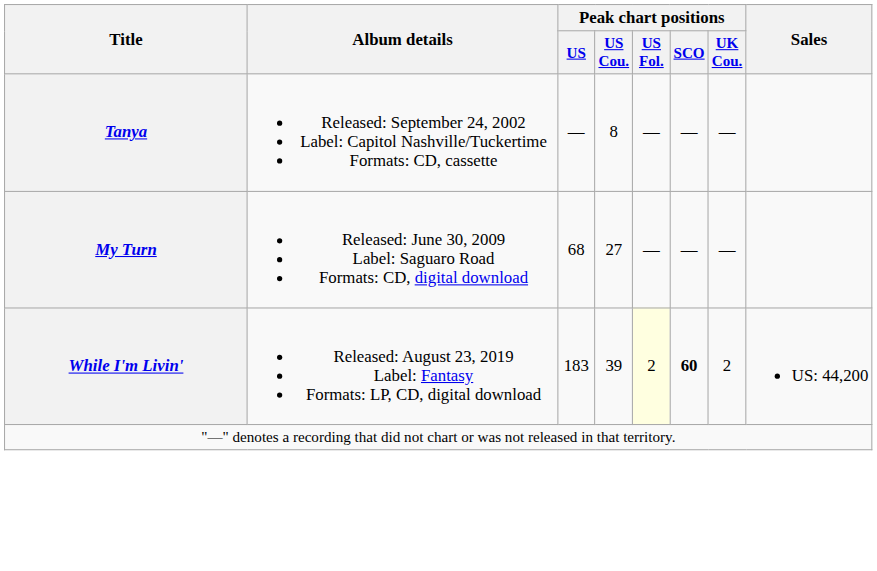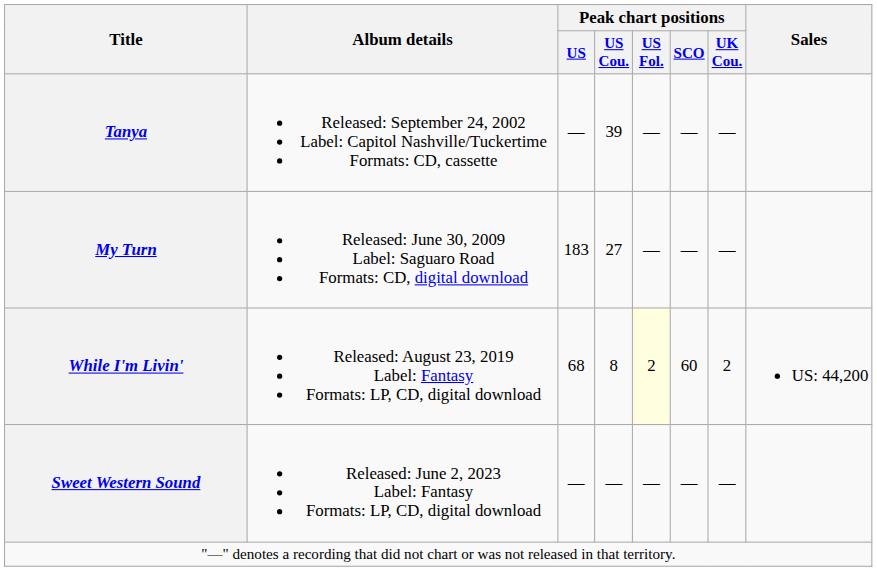Tanya | Peak chart positions / US Cou.: 8 -> 39
My Turn | Peak chart positions / US: 68 -> 183
While I'm Livin' | Peak chart positions / US: 183 -> 68
While I'm Livin' | Peak chart positions / US Cou.: 39 -> 8
While I'm Livin' | Peak chart positions / SCO: bold -> normal
+ row: Sweet Western Sound | Released: June 2, 2023 Label: Fantasy Formats: LP, CD, digital download | — | — | — | — | —
